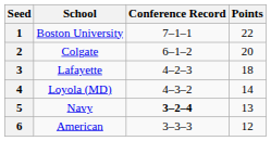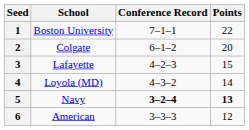3 | Points: 18 -> 15
5 | Points: normal -> bold
